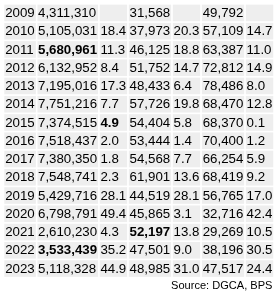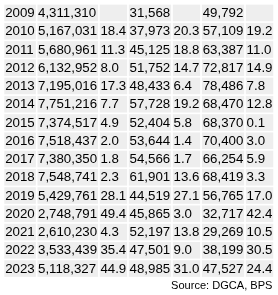2010 | column 2: 5,105,031 -> 5,167,031
2010 | column 7: 14.7 -> 19.2
2011 | column 2: bold -> normal
2011 | column 4: 46,125 -> 45,125
2012 | column 3: 8.4 -> 8.0
2012 | column 6: 72,812 -> 72,817
2013 | column 7: 8.0 -> 7.8
2014 | column 4: 57,726 -> 57,728
2014 | column 5: 19.8 -> 19.2
2015 | column 2: 7,374,515 -> 7,374,517
2015 | column 3: bold -> normal
2015 | column 4: 54,404 -> 52,404
2016 | column 4: 53,444 -> 53,644
2016 | column 7: 1.2 -> 3.0
2017 | column 4: 54,568 -> 54,566
2017 | column 5: 7.7 -> 1.7
2018 | column 7: 9.2 -> 3.3
2019 | column 2: 5,429,716 -> 5,429,761
2019 | column 5: 28.1 -> 27.1
2020 | column 2: 6,798,791 -> 2,748,791
2020 | column 5: 3.1 -> 3.0
2020 | column 6: 32,716 -> 32,717
2021 | column 4: bold -> normal
2022 | column 2: bold -> normal
2022 | column 3: 35.2 -> 35.4
2022 | column 6: 38,196 -> 38,199
2023 | column 2: 5,118,328 -> 5,118,327
2023 | column 6: 47,517 -> 47,527
